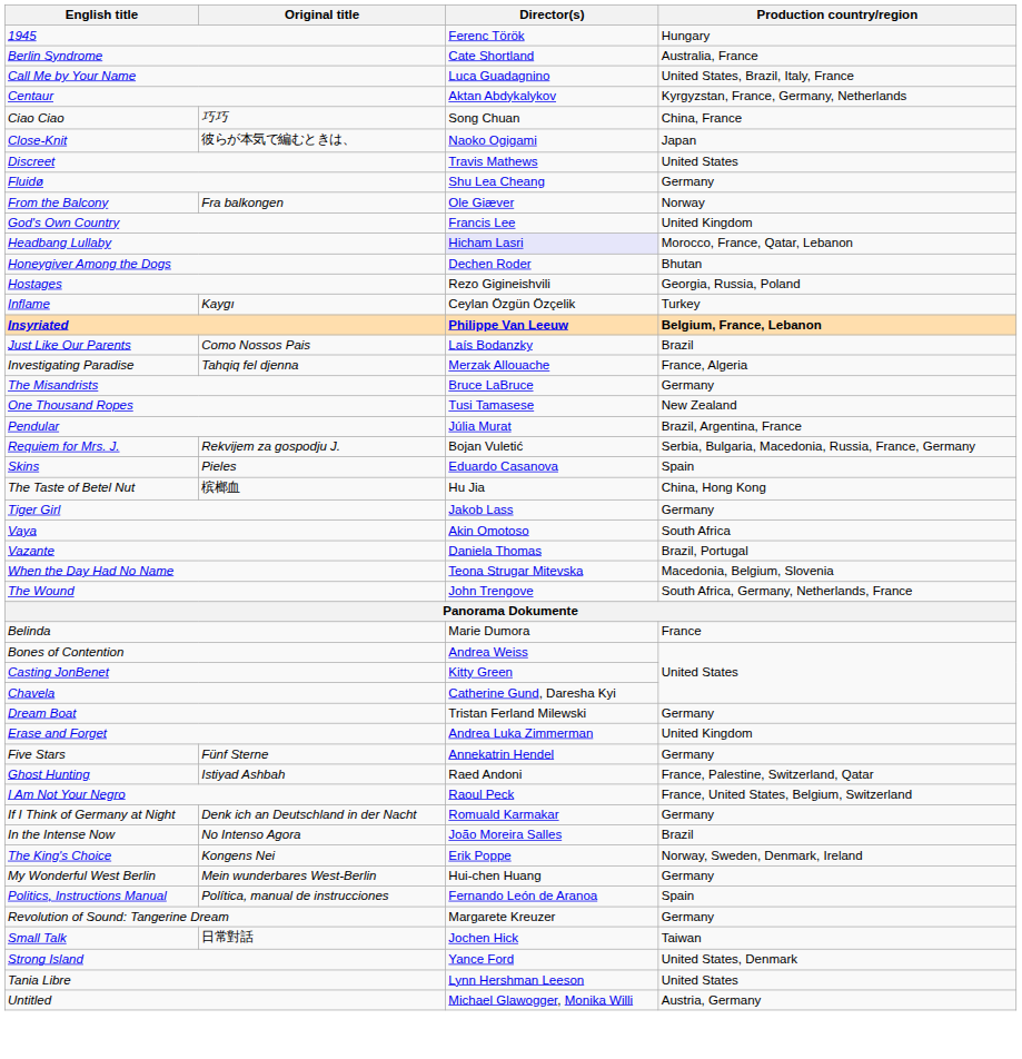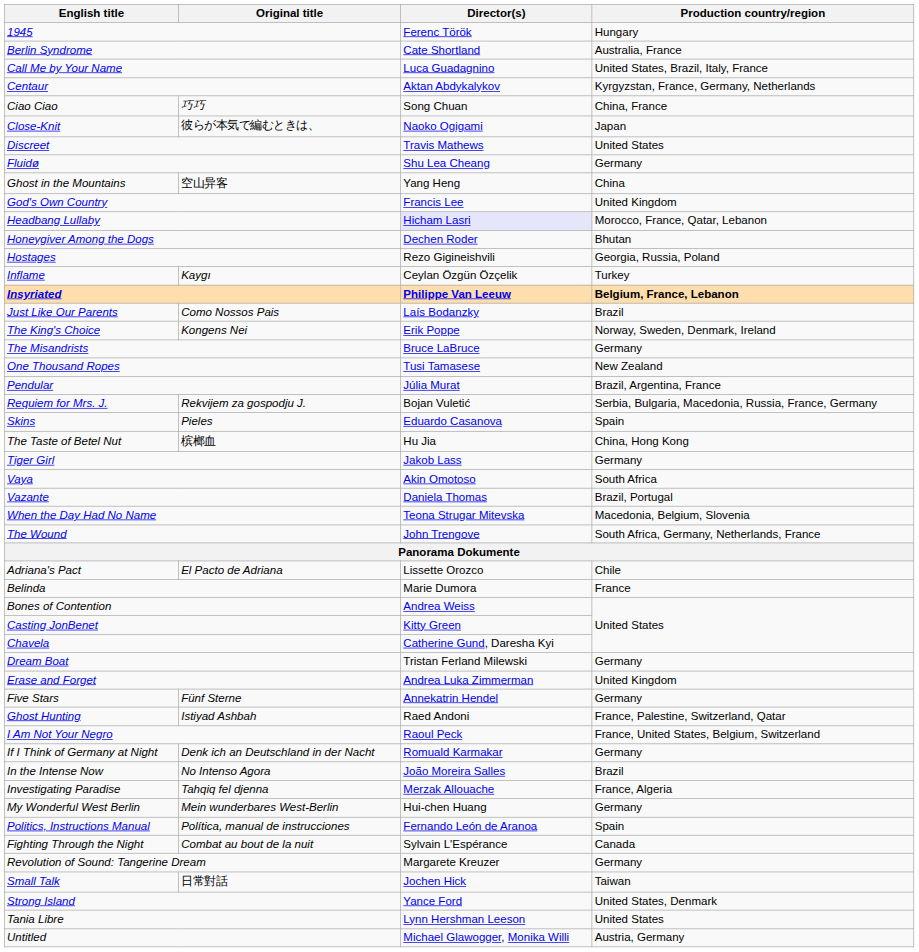- row: From the Balcony | Fra balkongen | Ole Giæver | Norway
+ row: Ghost in the Mountains | 空山异客 | Yang Heng | China
rows swapped: The King's Choice <-> Investigating Paradise
+ row: Adriana's Pact | El Pacto de Adriana | Lissette Orozco | Chile
+ row: Fighting Through the Night | Combat au bout de la nuit | Sylvain L'Espérance | Canada
